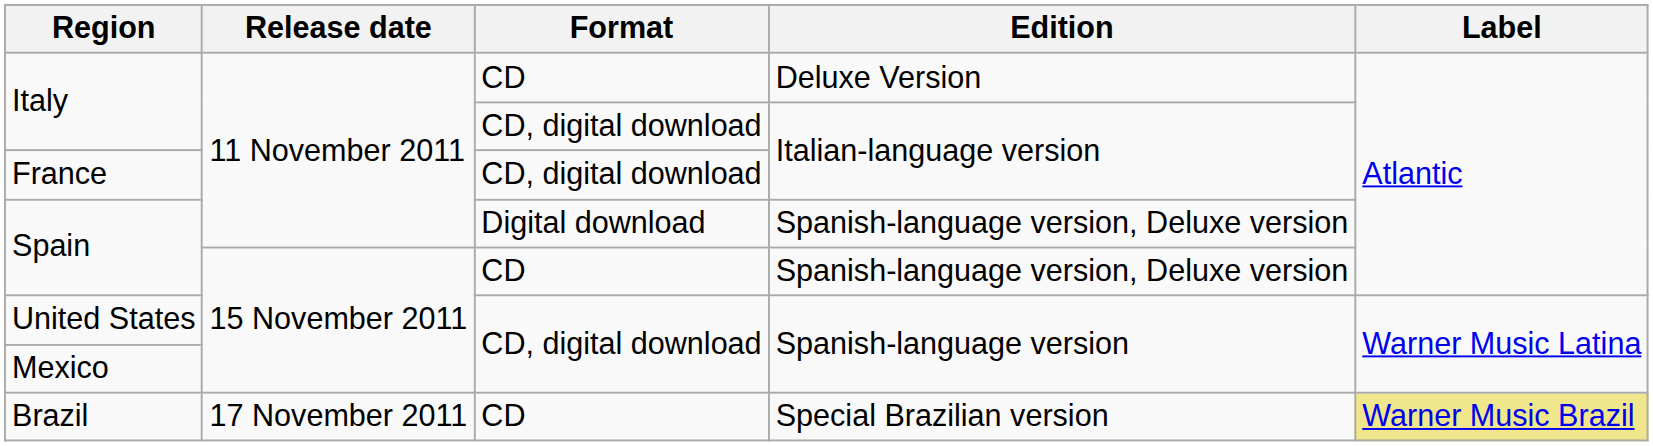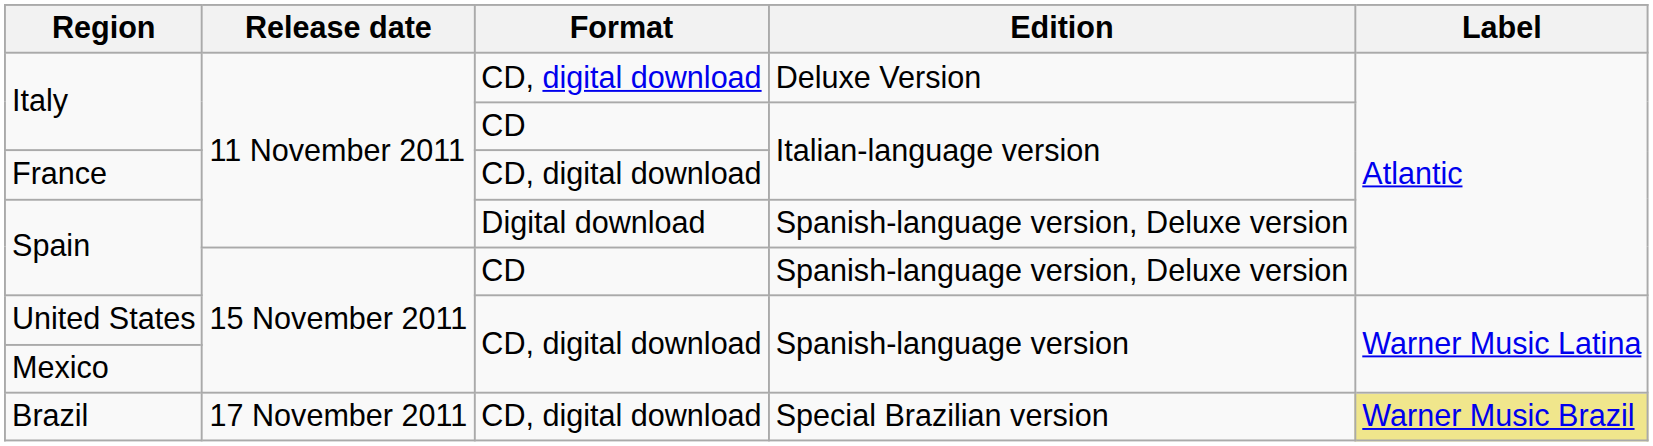Italy / Deluxe Version | Format: CD -> CD, digital download
Italy / Italian-language version | Format: CD, digital download -> CD
Brazil | Format: CD -> CD, digital download
